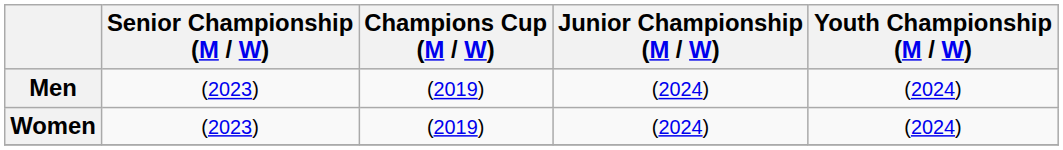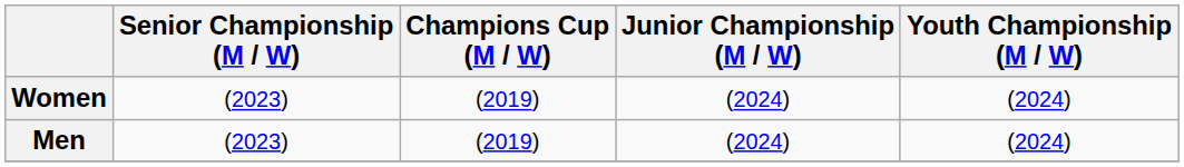rows swapped: Men <-> Women
